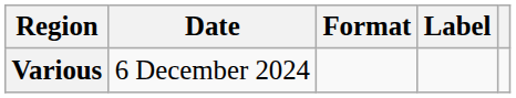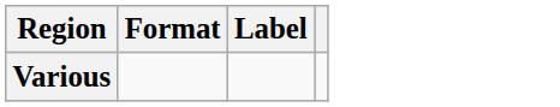- column: Date | 6 December 2024
